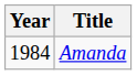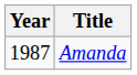Amanda | Year: 1984 -> 1987
